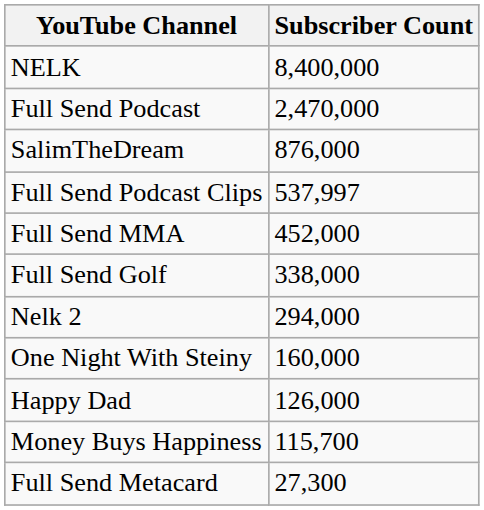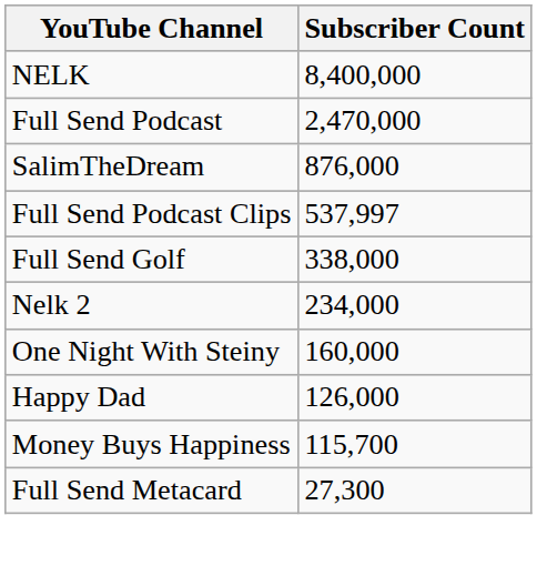- row: Full Send MMA | 452,000
Nelk 2 | Subscriber Count: 294,000 -> 234,000
